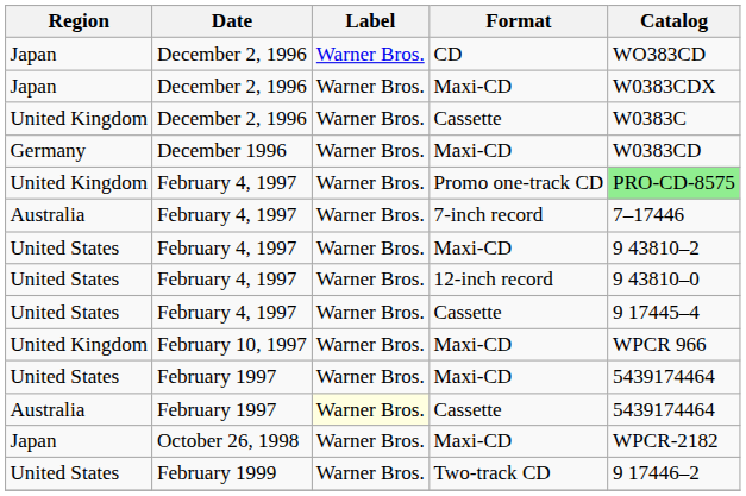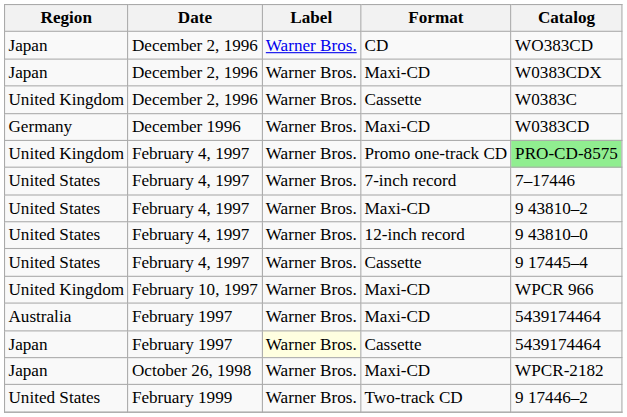February 4, 1997 / 7-inch record | Region: Australia -> United States
February 1997 / Maxi-CD | Region: United States -> Australia
February 1997 / Cassette | Region: Australia -> Japan
